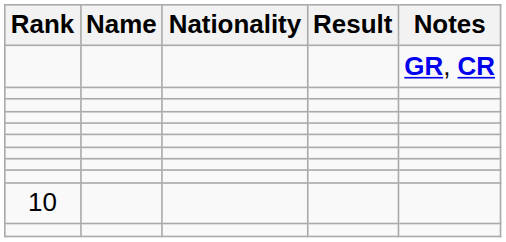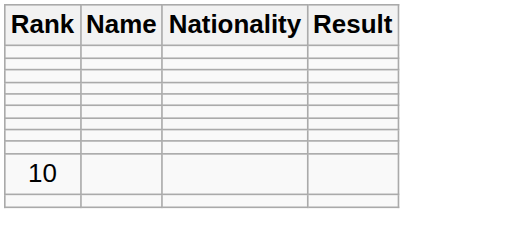- column: Notes | GR, CR
